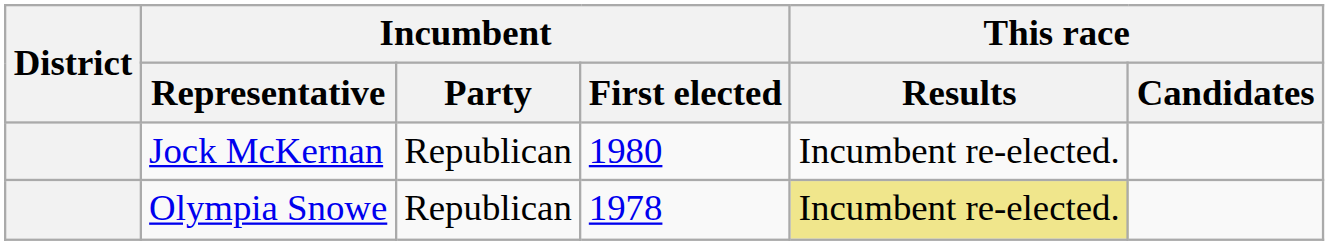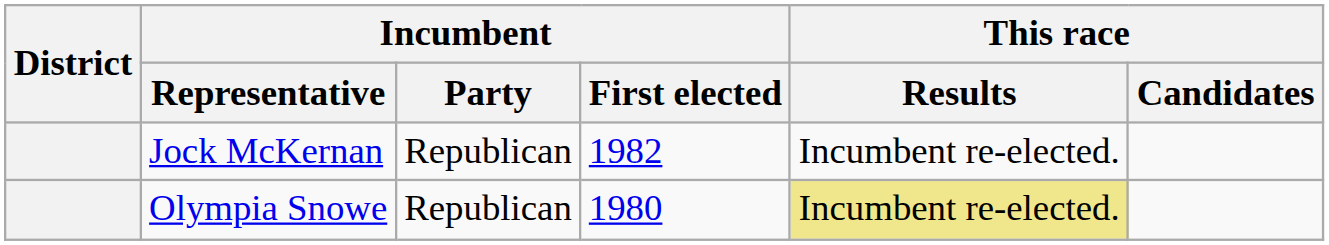Jock McKernan | Incumbent / First elected: 1980 -> 1982
Olympia Snowe | Incumbent / First elected: 1978 -> 1980
